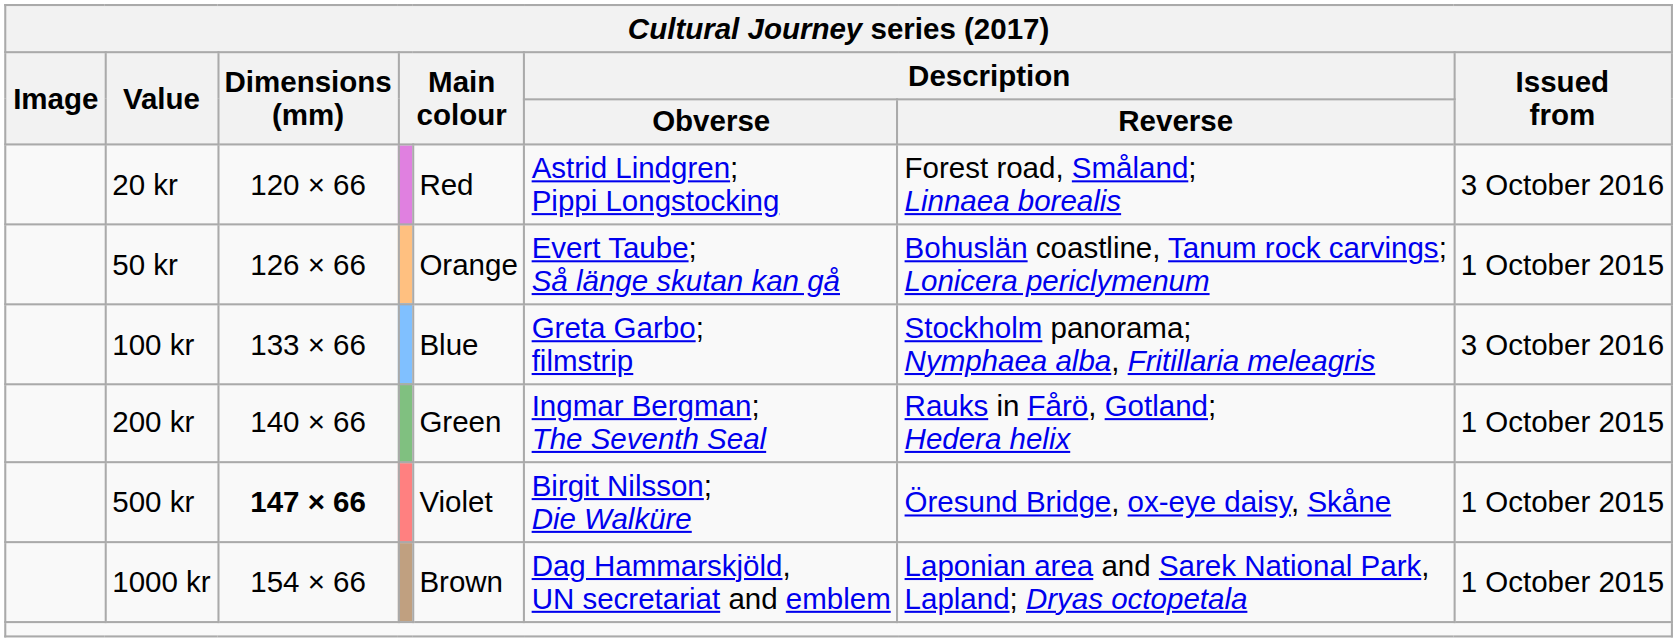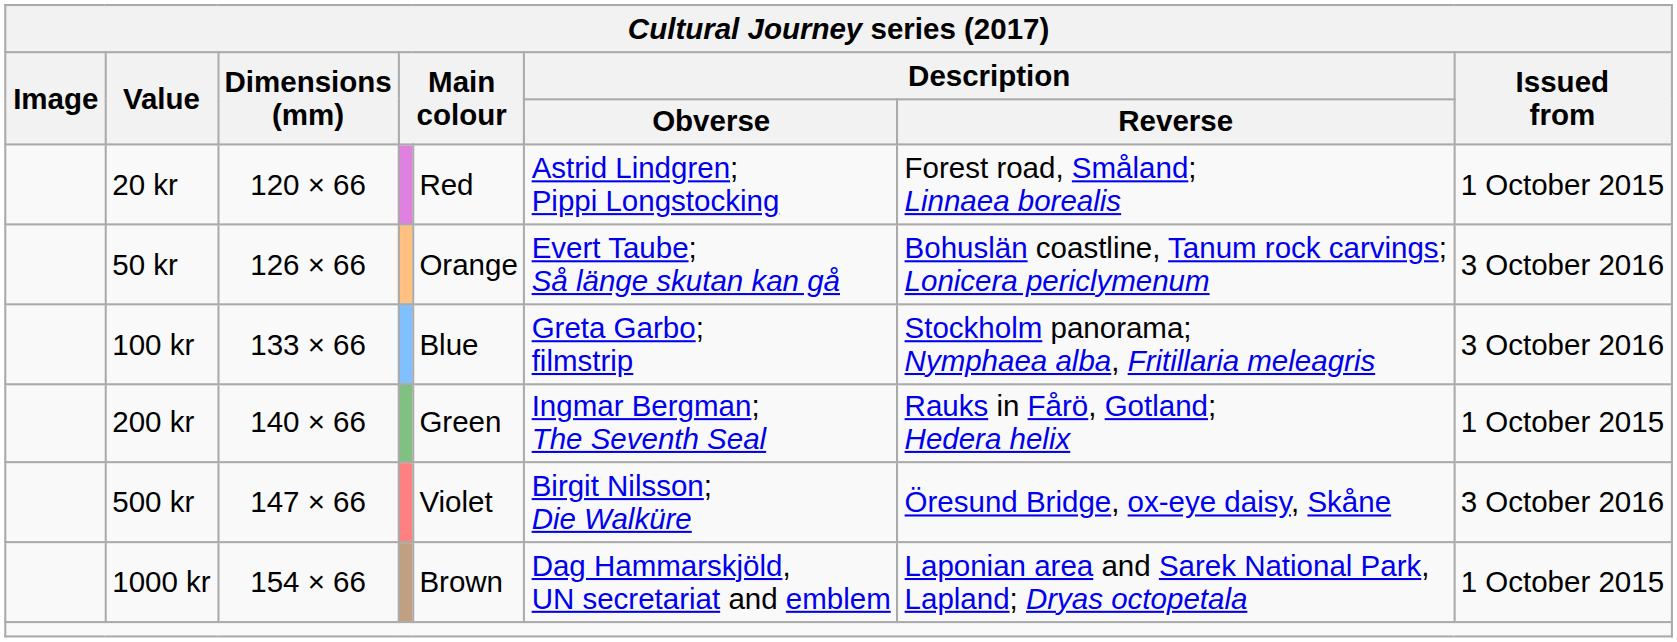20 kr | Issued from: 3 October 2016 -> 1 October 2015
50 kr | Issued from: 1 October 2015 -> 3 October 2016
500 kr | Dimensions (mm): bold -> normal
500 kr | Issued from: 1 October 2015 -> 3 October 2016
